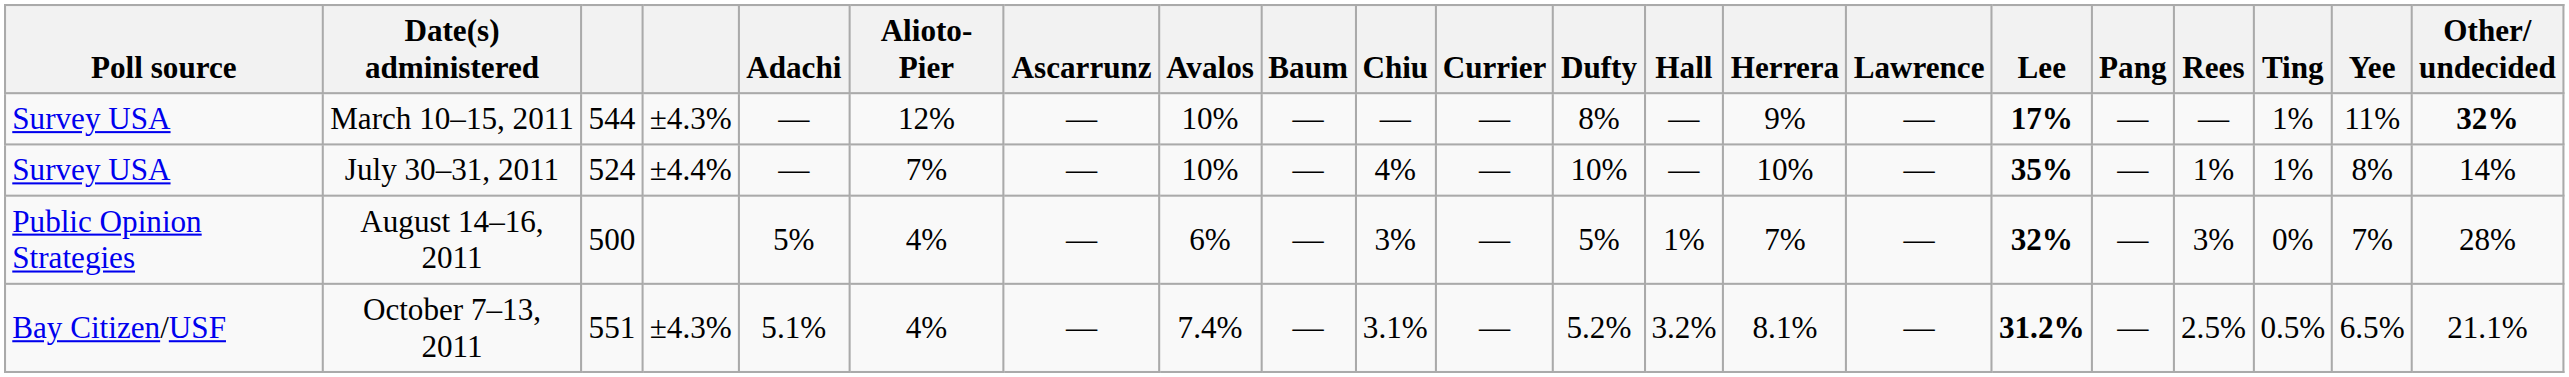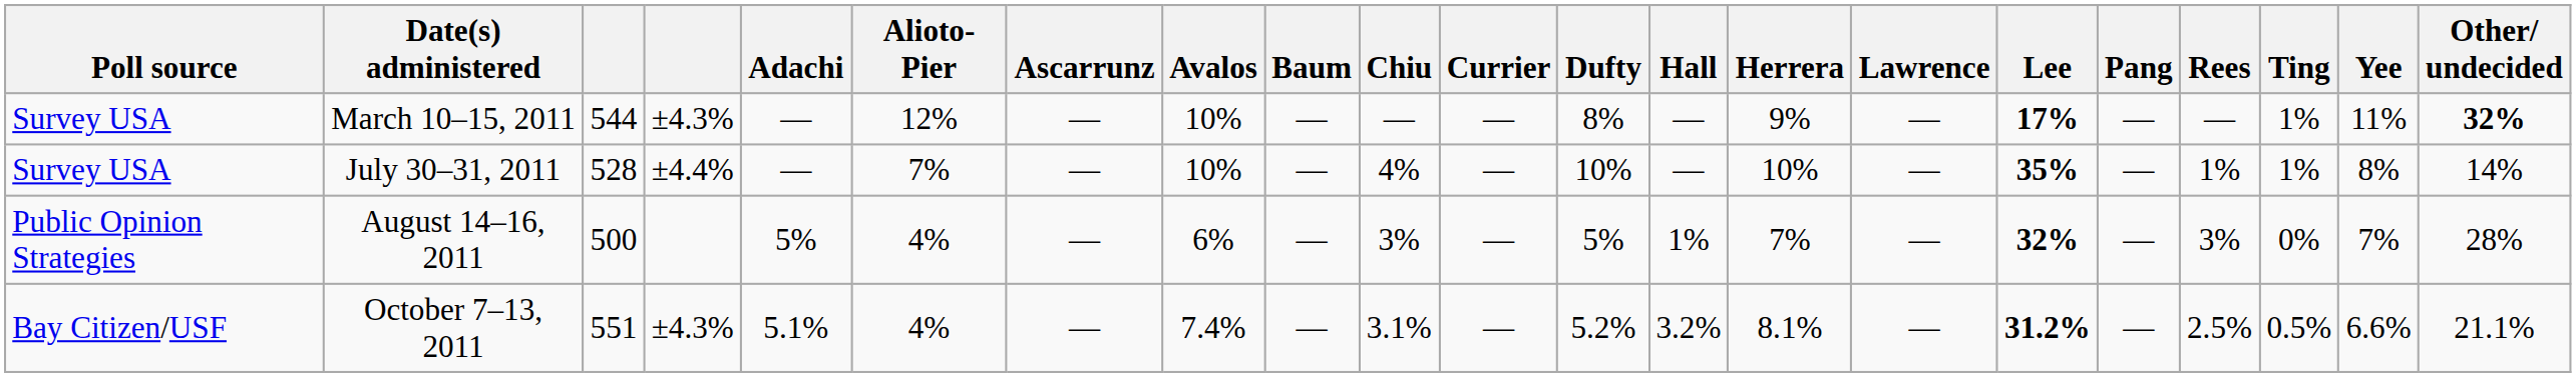July 30–31, 2011 | column 3: 524 -> 528
October 7–13, 2011 | Yee: 6.5% -> 6.6%
